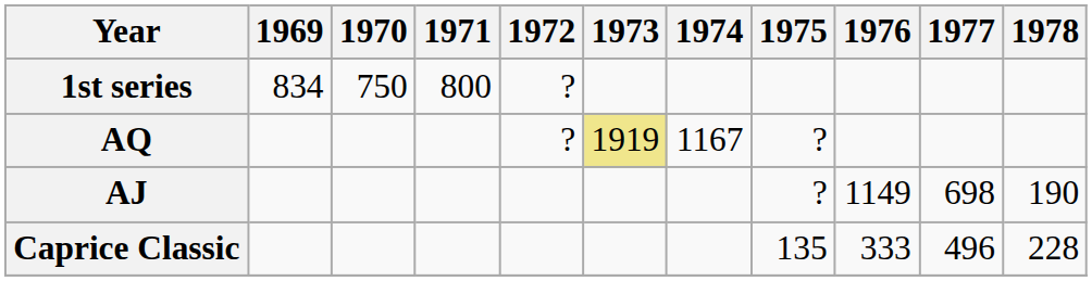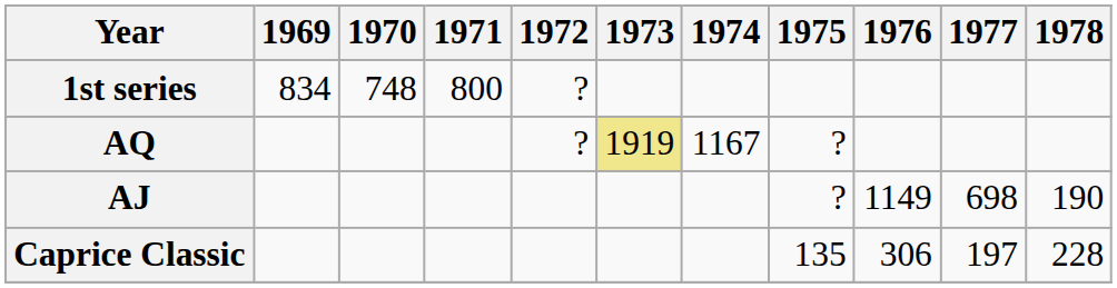1st series | 1970: 750 -> 748
Caprice Classic | 1976: 333 -> 306
Caprice Classic | 1977: 496 -> 197
